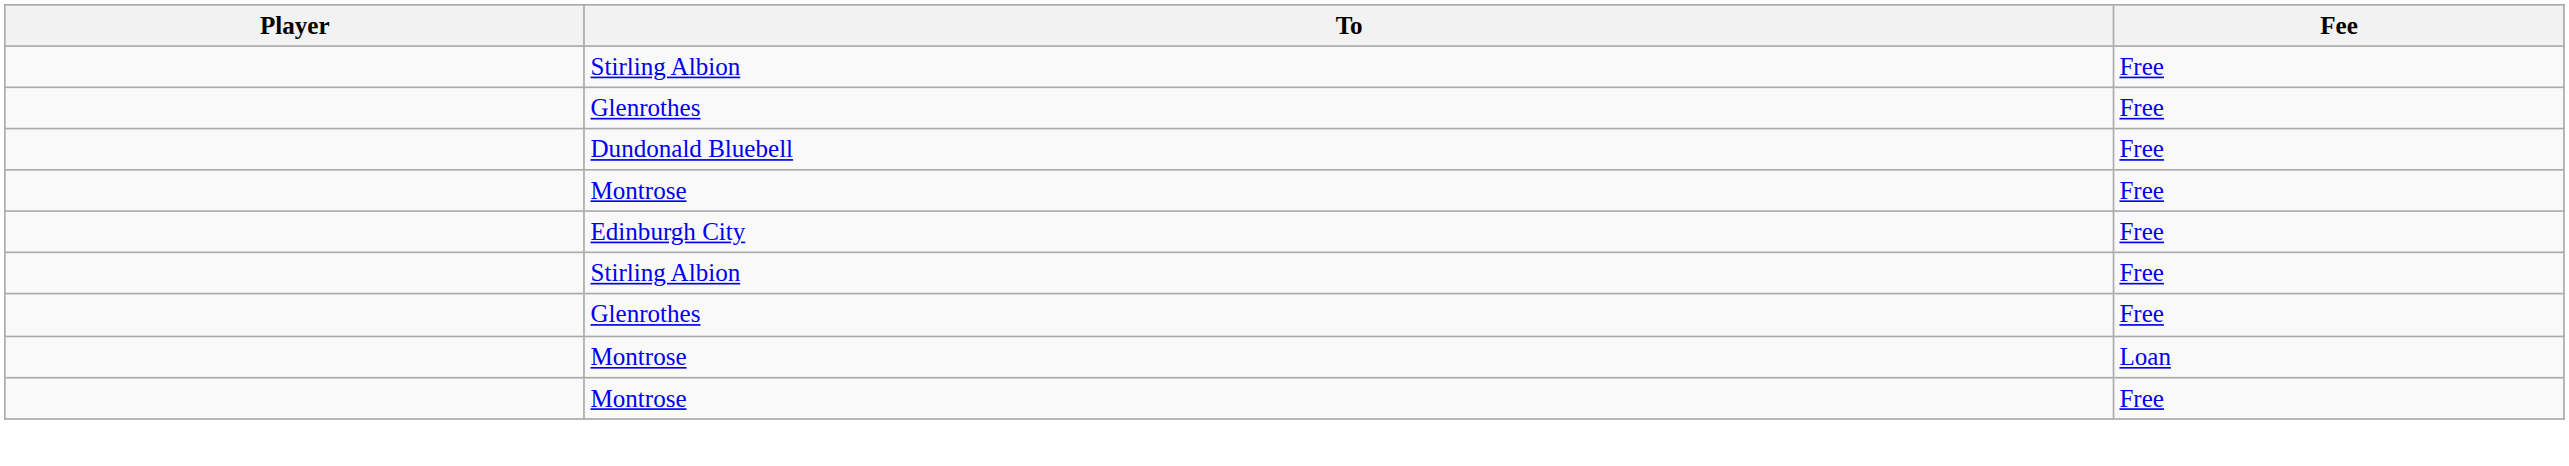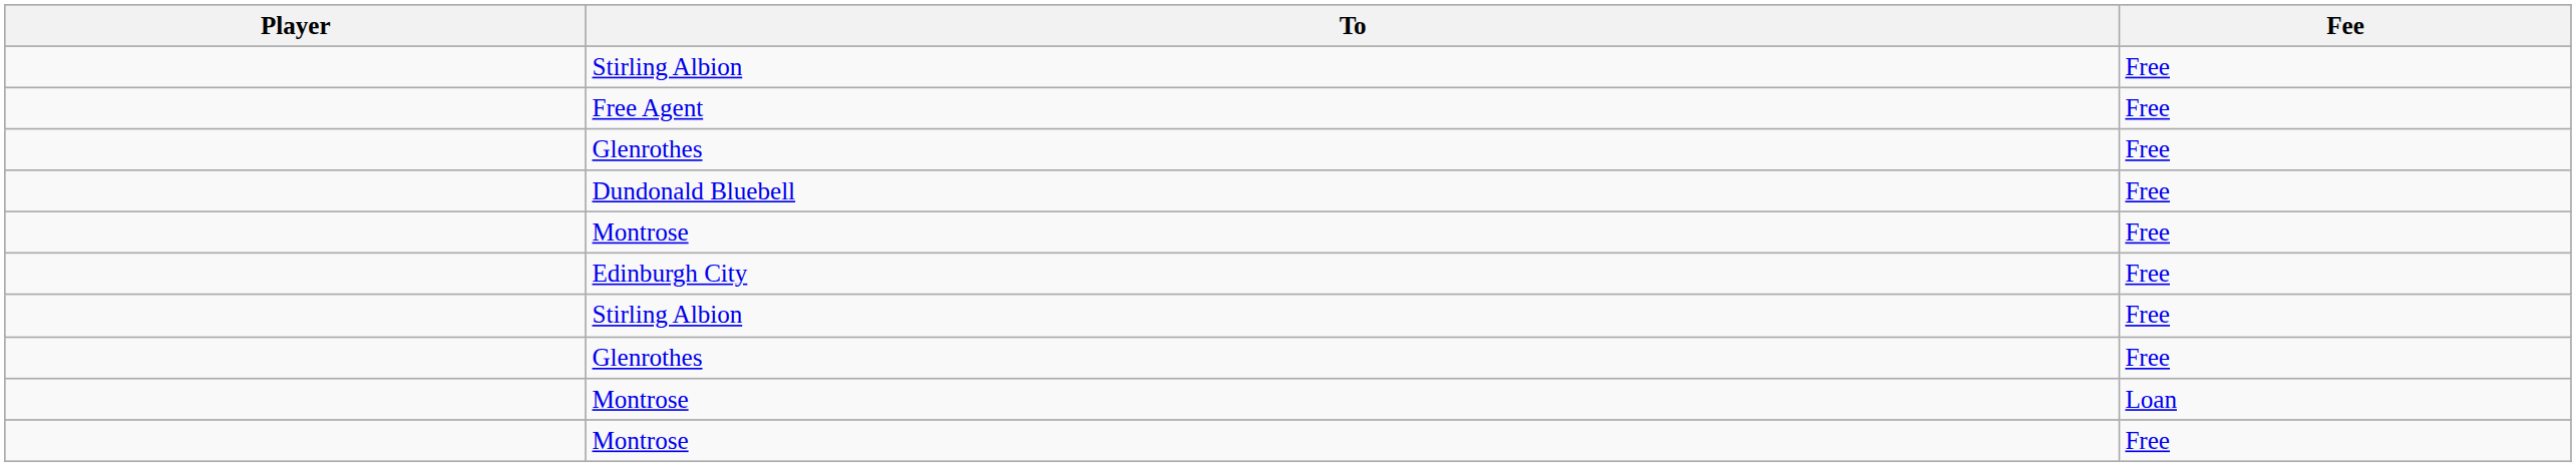+ row: Free Agent | Free
